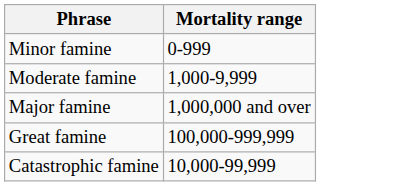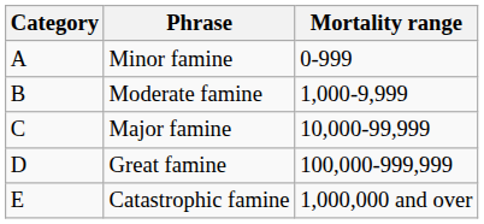+ column: Category | A | B | C | D | E
Major famine | Mortality range: 1,000,000 and over -> 10,000-99,999
Catastrophic famine | Mortality range: 10,000-99,999 -> 1,000,000 and over
